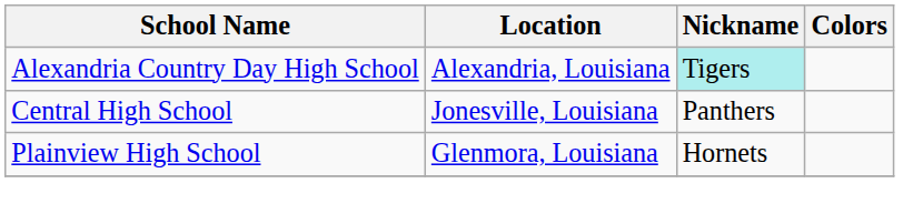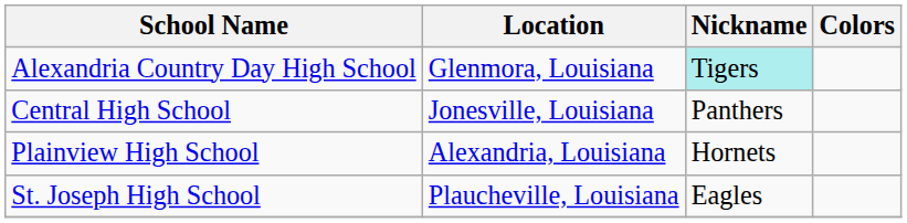Alexandria Country Day High School | Location: Alexandria, Louisiana -> Glenmora, Louisiana
Plainview High School | Location: Glenmora, Louisiana -> Alexandria, Louisiana
+ row: St. Joseph High School | Plaucheville, Louisiana | Eagles
